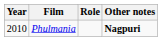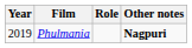Phulmania | Year: 2010 -> 2019
